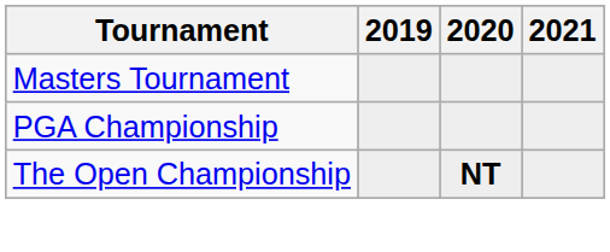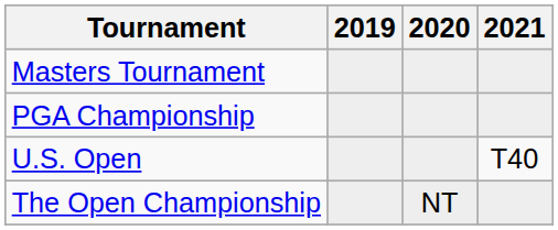+ row: U.S. Open | T40
The Open Championship | 2020: bold -> normal
